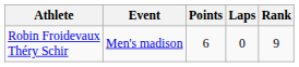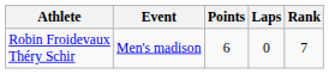Robin Froidevaux Théry Schir | Rank: 9 -> 7
